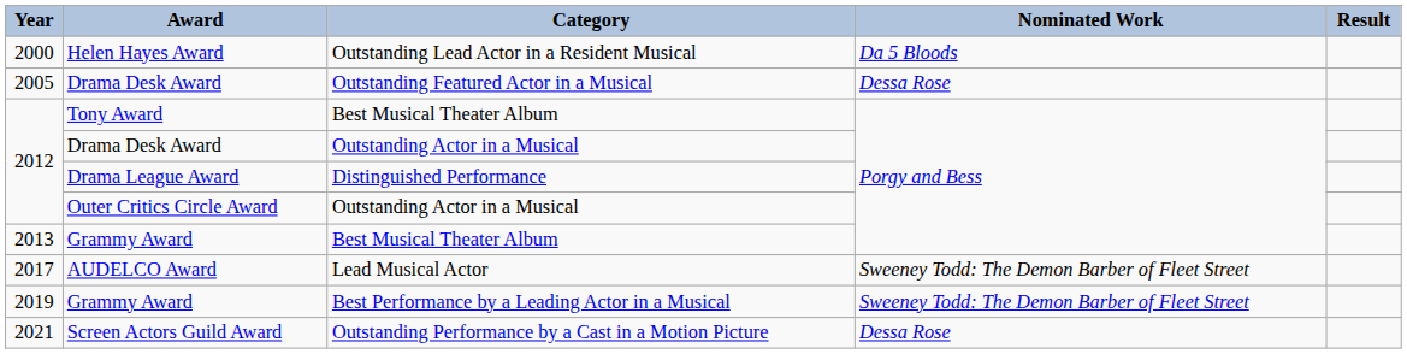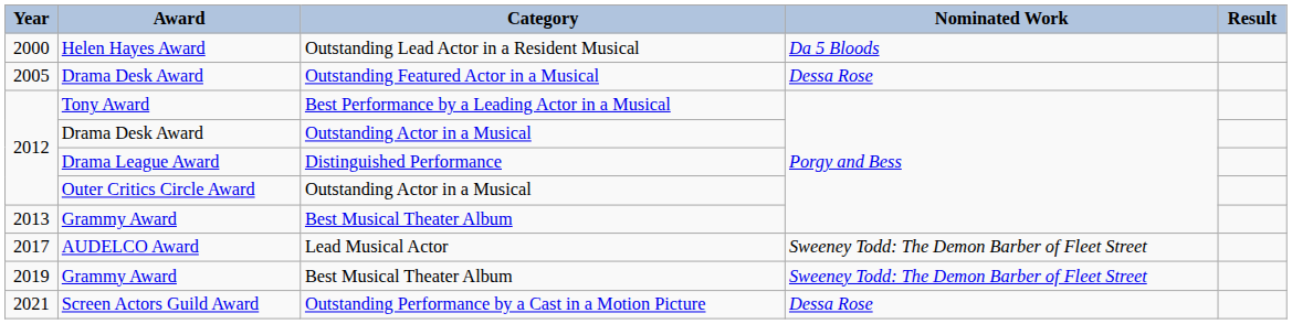Tony Award | Category: Best Musical Theater Album -> Best Performance by a Leading Actor in a Musical
2019 / Grammy Award | Category: Best Performance by a Leading Actor in a Musical -> Best Musical Theater Album
